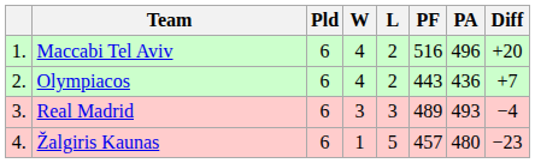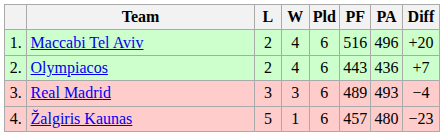columns swapped: Pld <-> L
